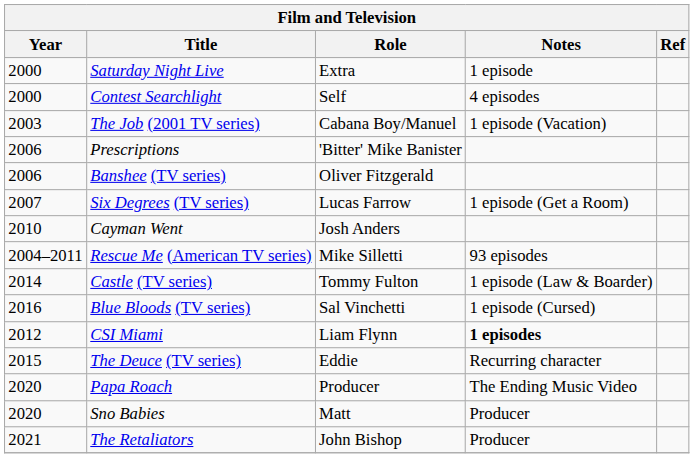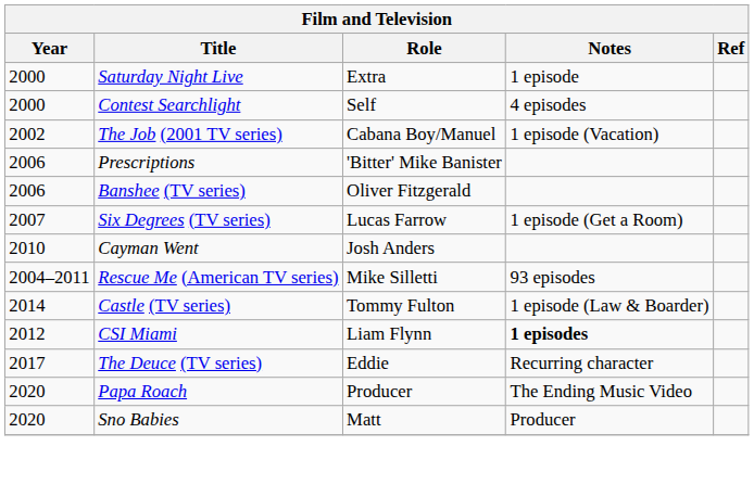The Job (2001 TV series) | Year: 2003 -> 2002
- row: 2016 | Blue Bloods (TV series) | Sal Vinchetti | 1 episode (Cursed)
The Deuce (TV series) | Year: 2015 -> 2017
- row: 2021 | The Retaliators | John Bishop | Producer
